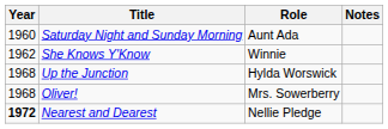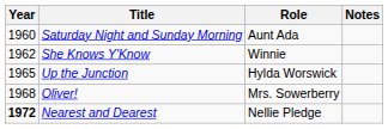Up the Junction | Year: 1968 -> 1965
